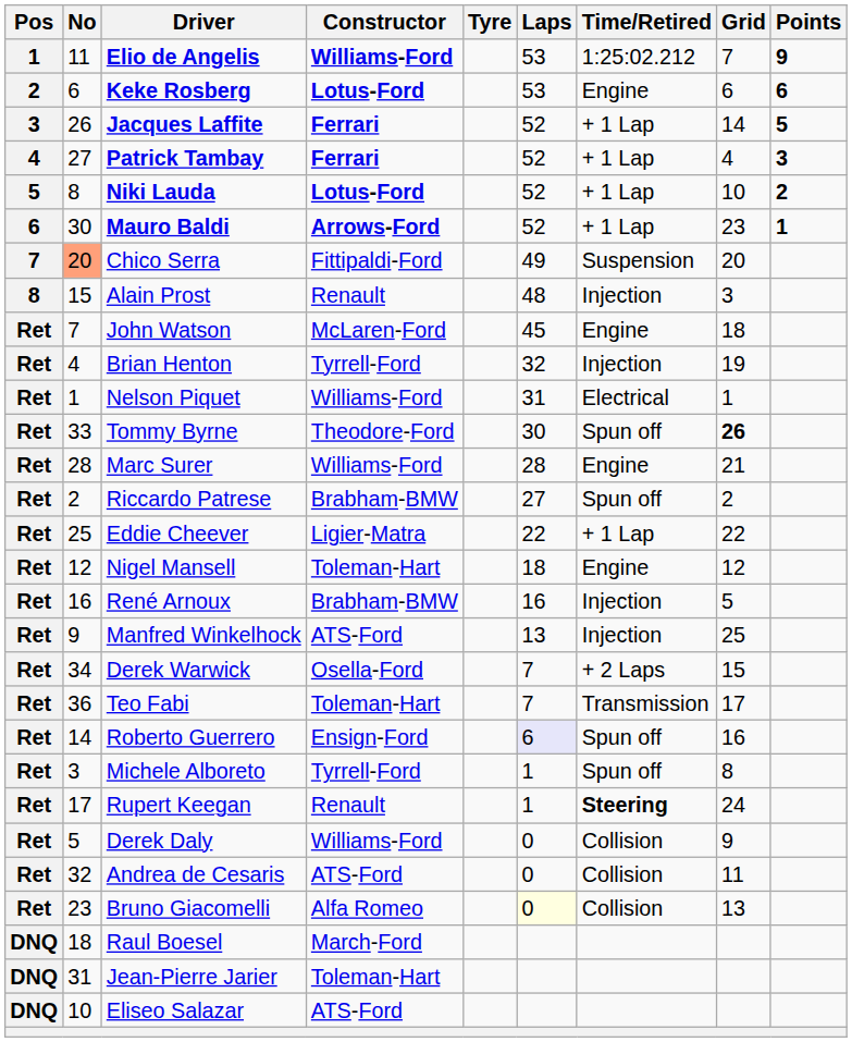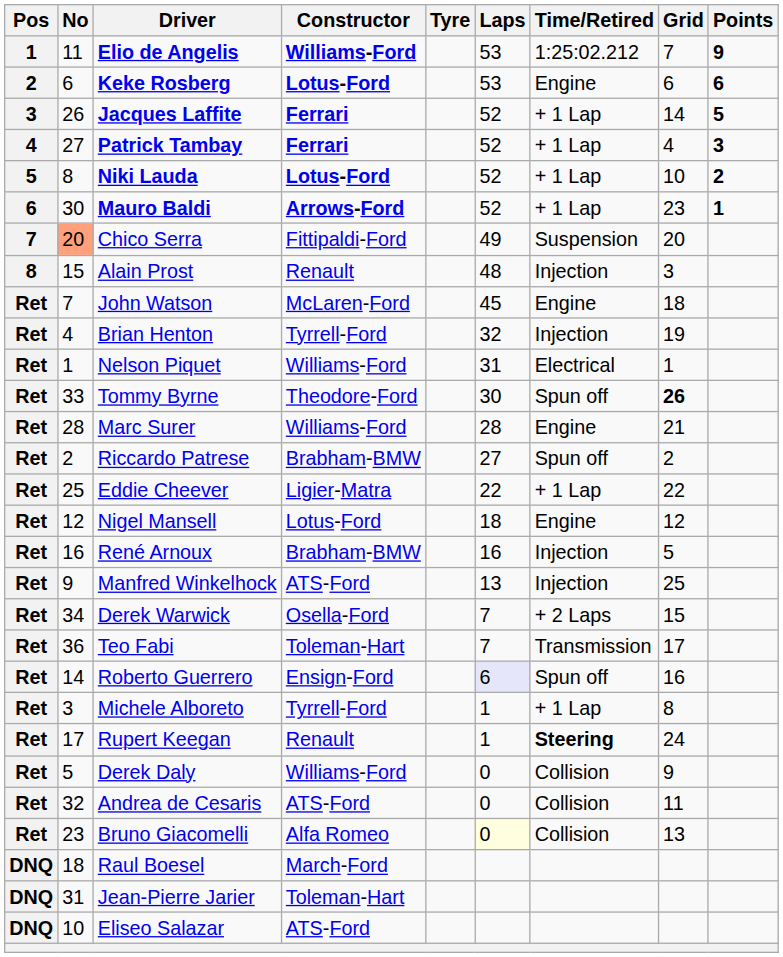Nigel Mansell | Constructor: Toleman-Hart -> Lotus-Ford
Michele Alboreto | Time/Retired: Spun off -> + 1 Lap
